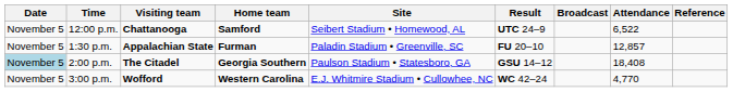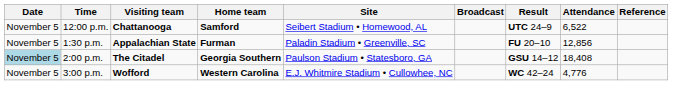columns swapped: Broadcast <-> Result
1:30 p.m. | Attendance: 12,857 -> 12,856
3:00 p.m. | Attendance: 4,770 -> 4,776
